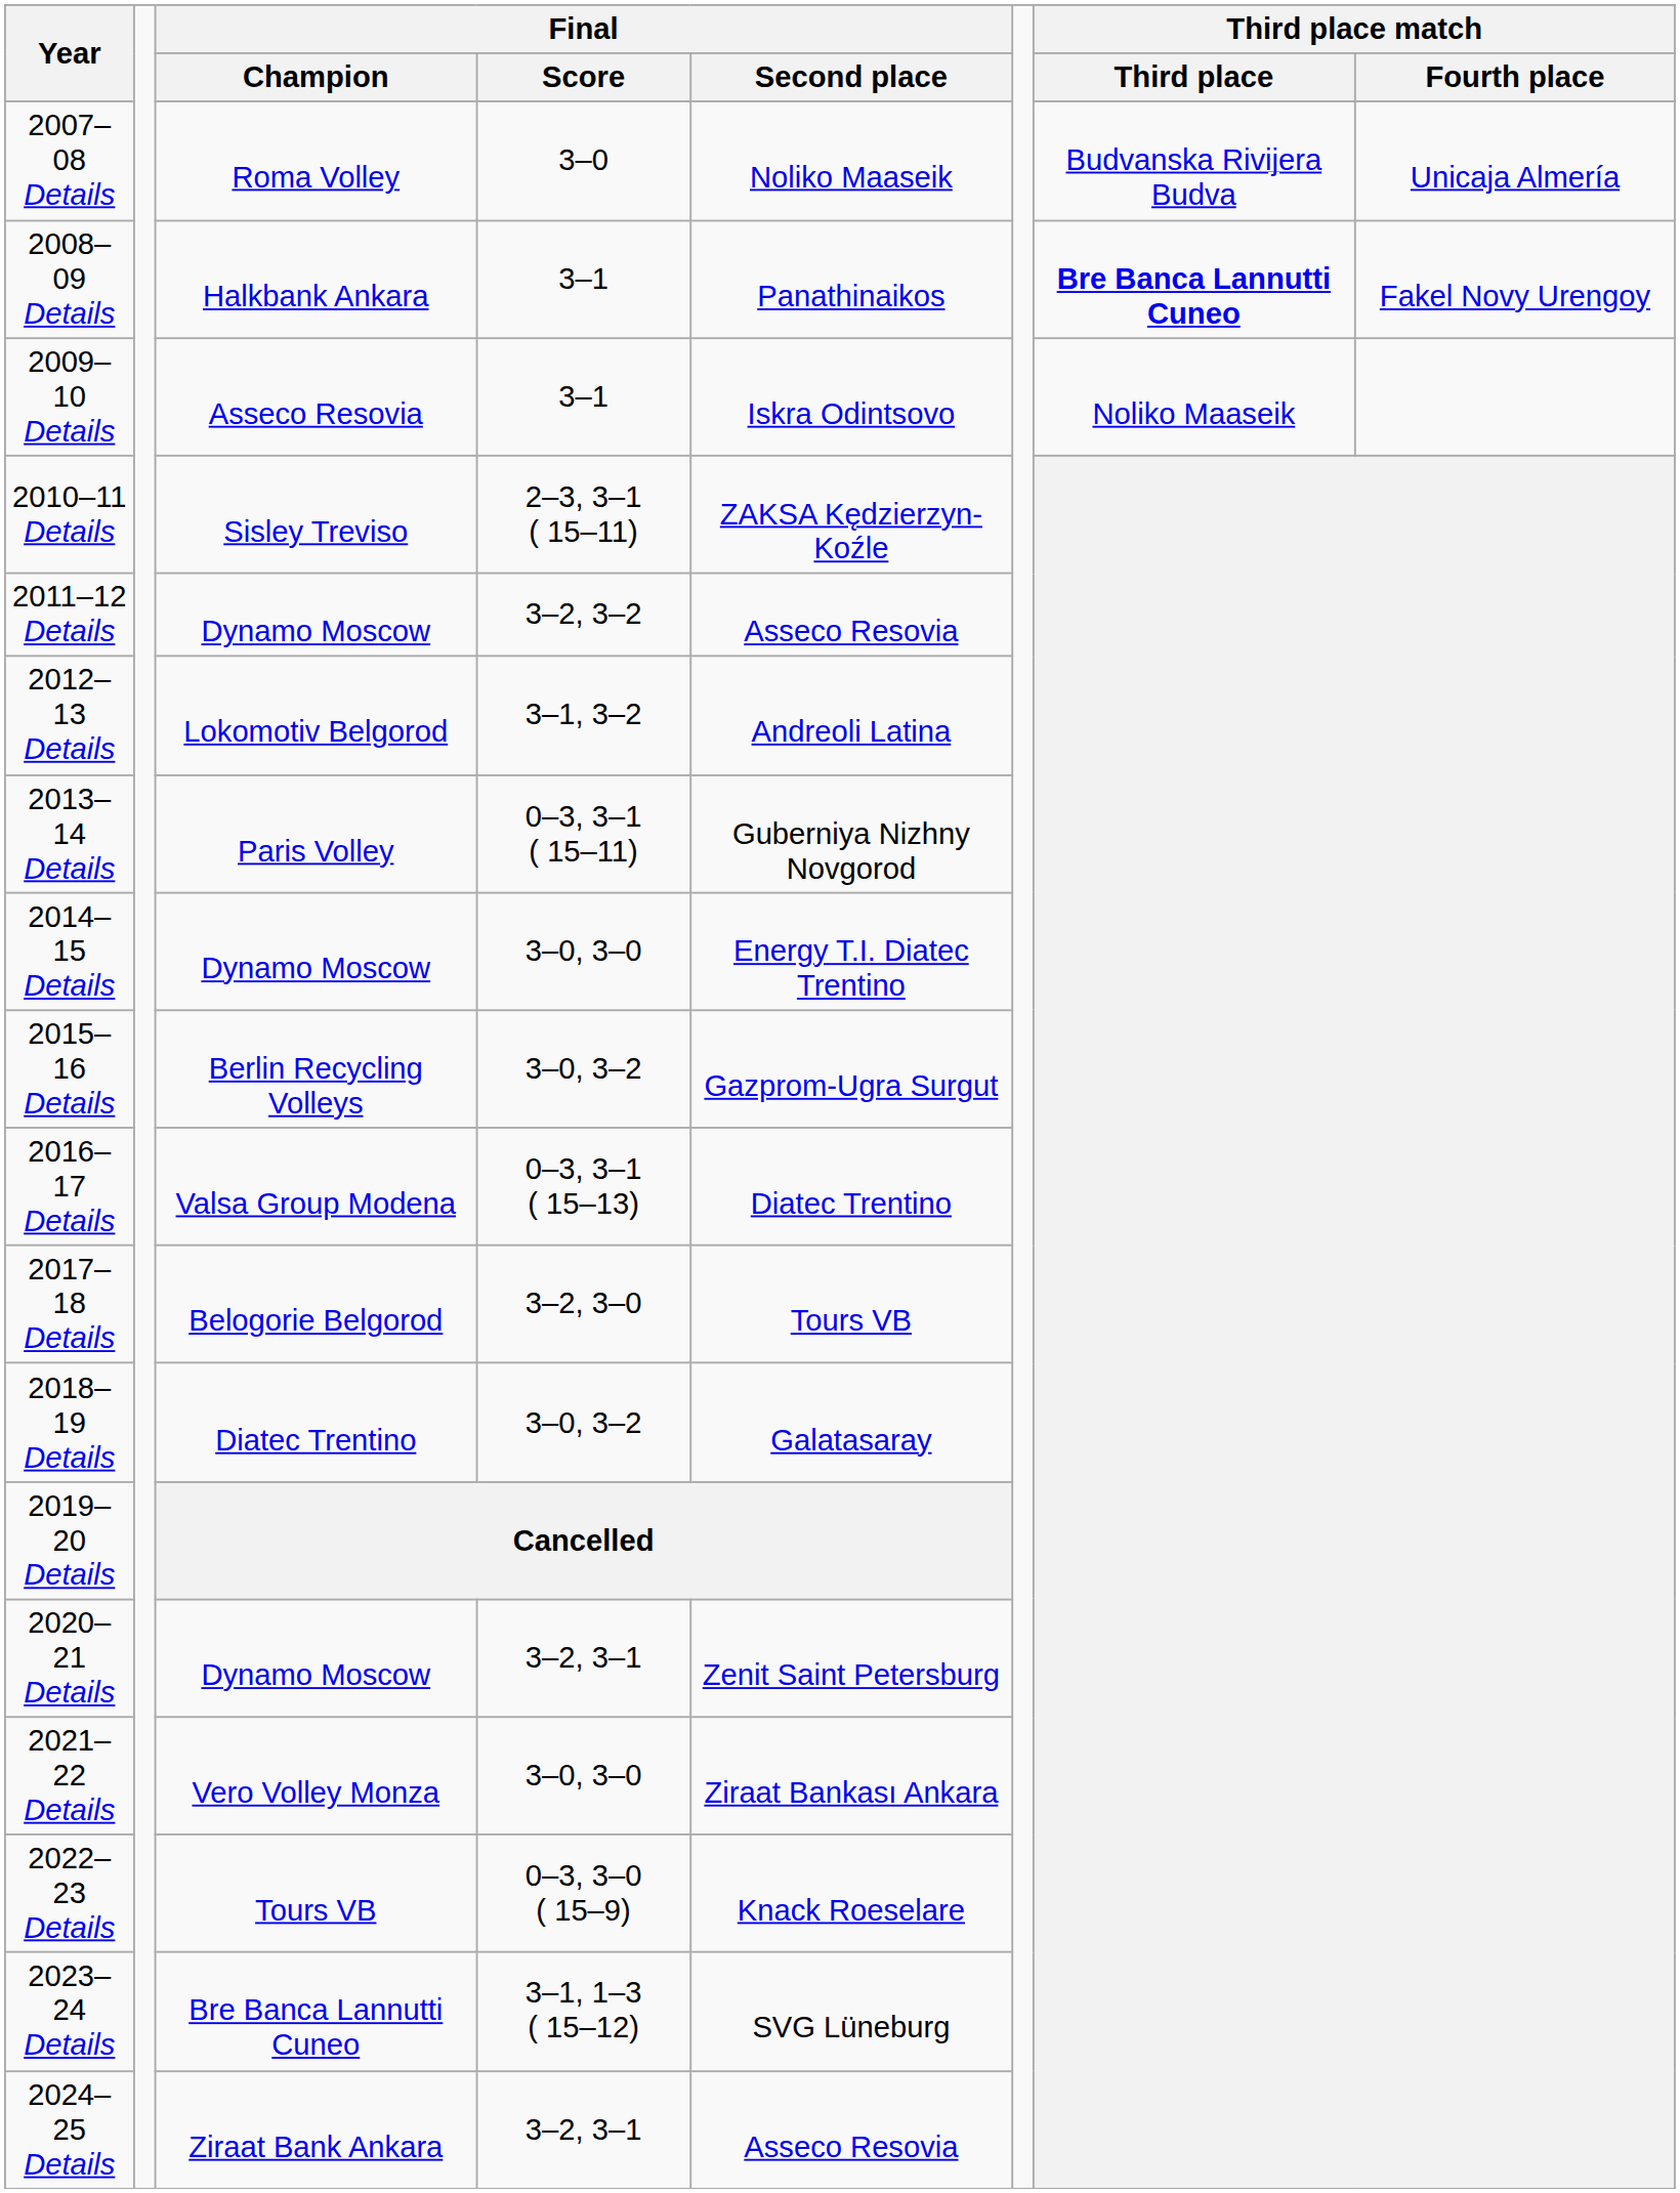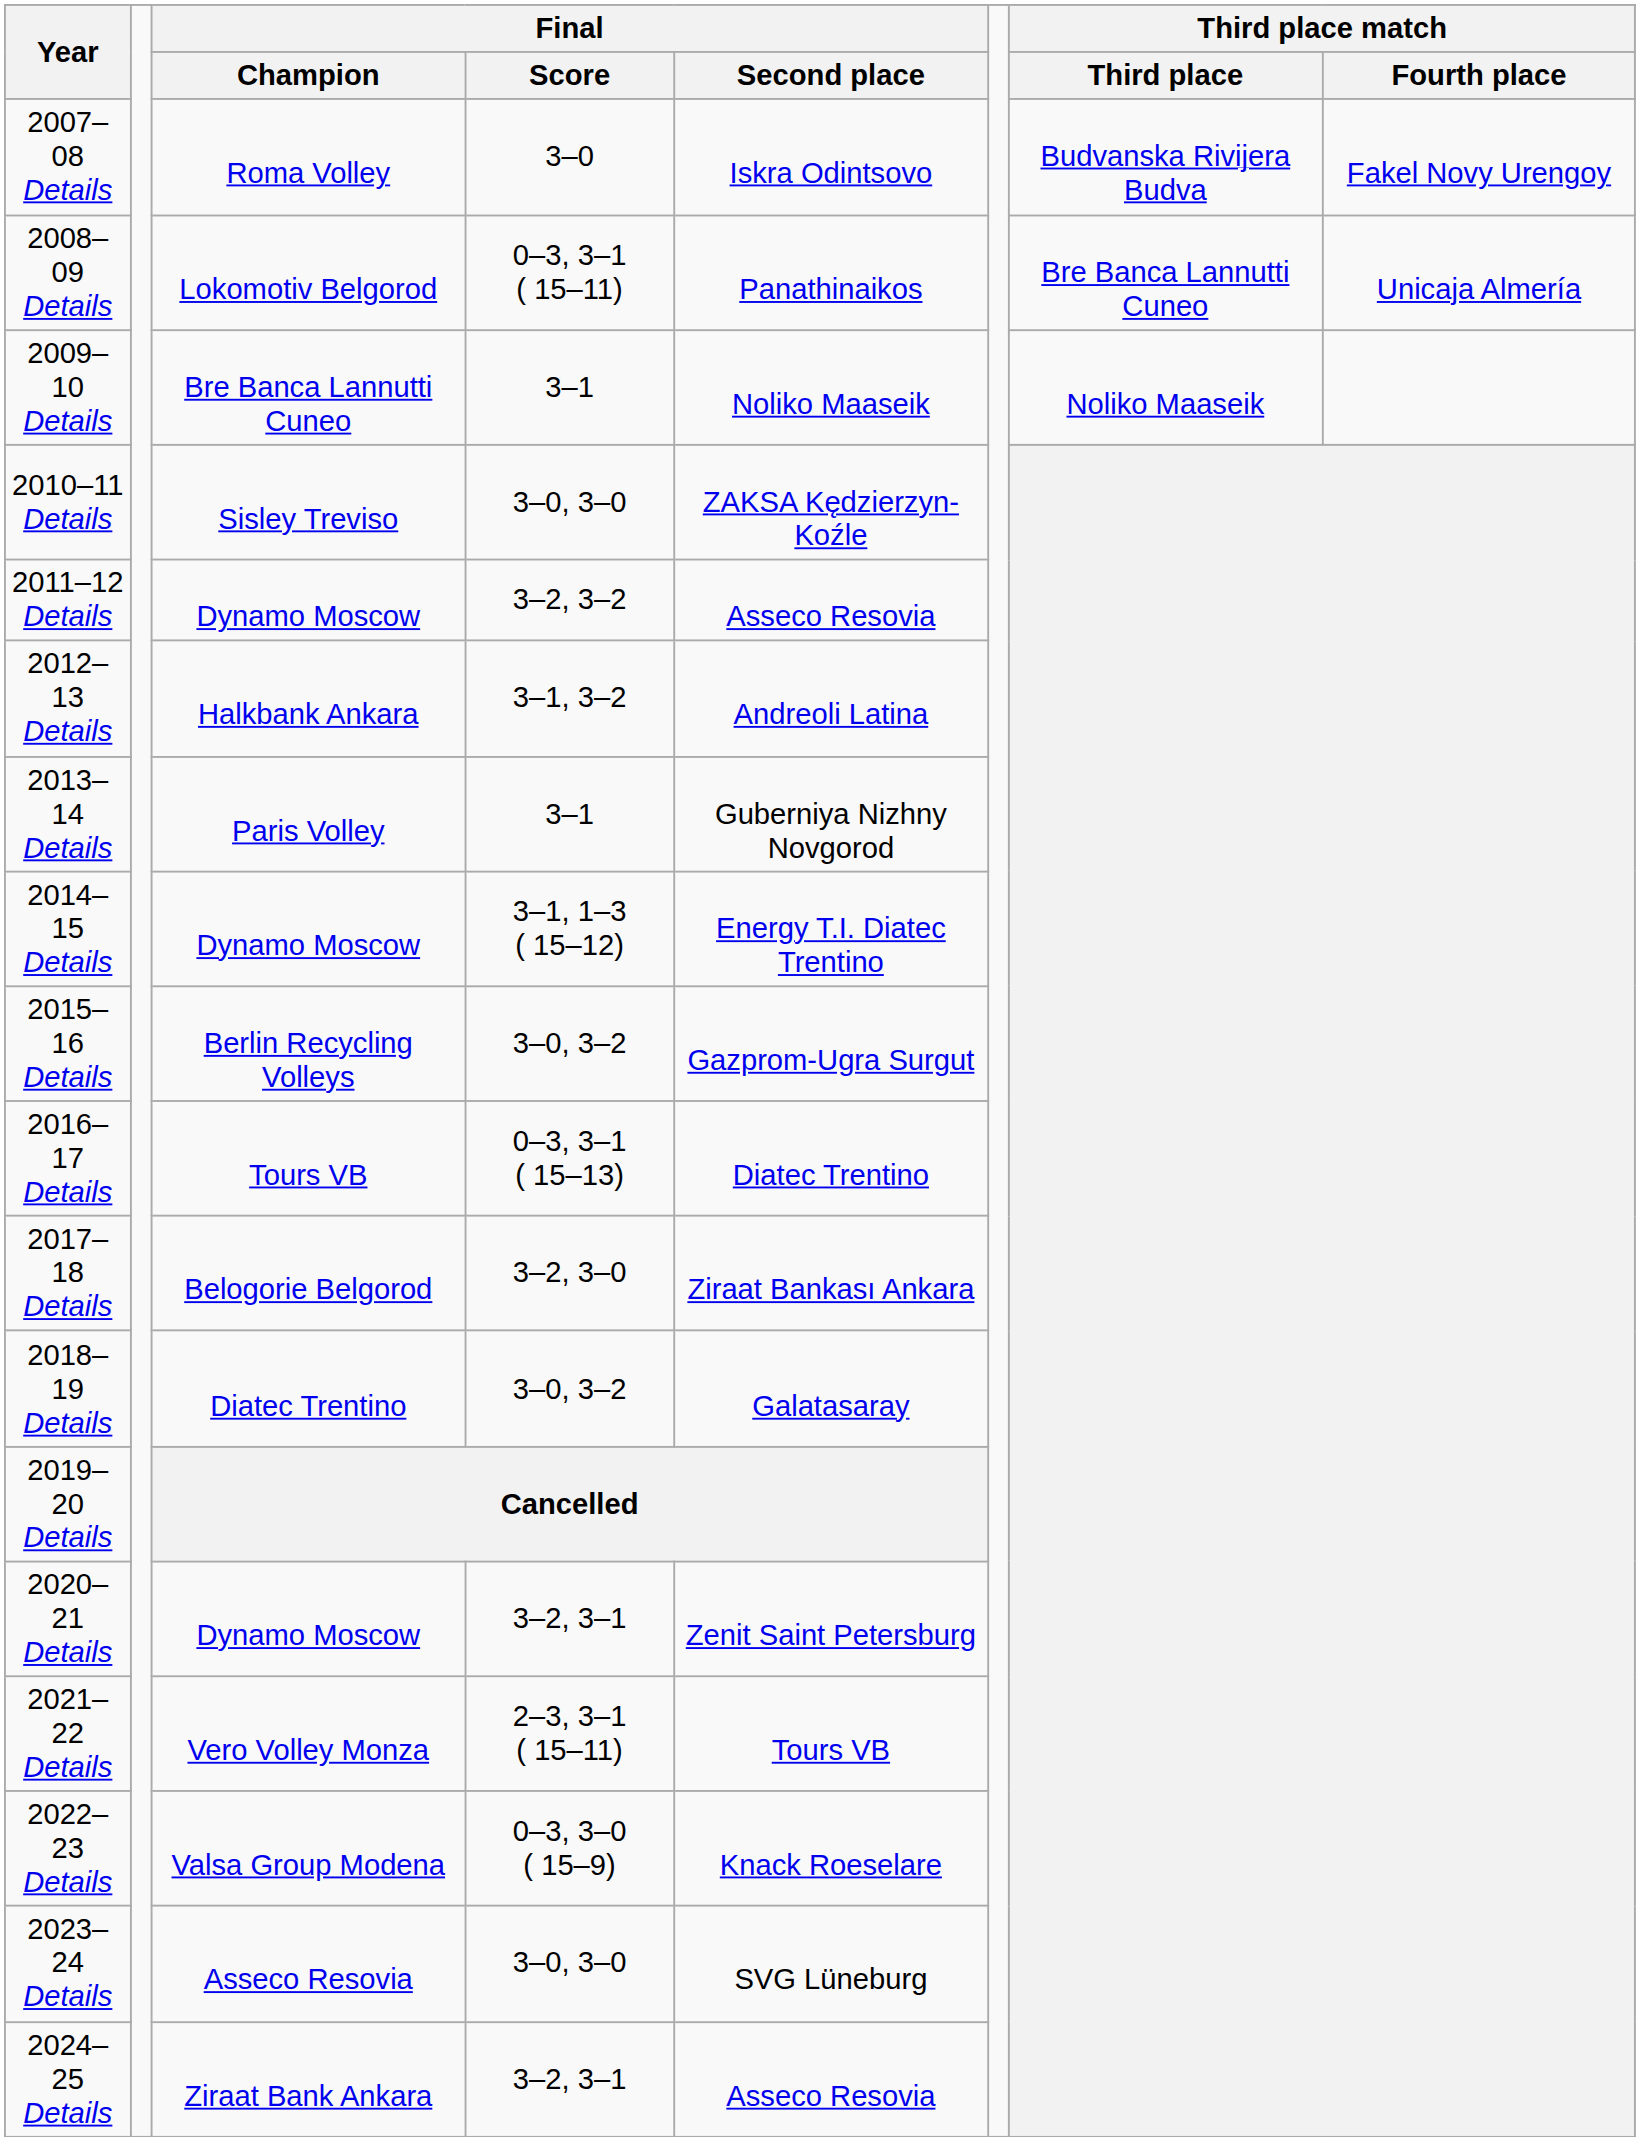2007–08 Details | Final / Second place: Noliko Maaseik -> Iskra Odintsovo
2007–08 Details | Third place match / Fourth place: Unicaja Almería -> Fakel Novy Urengoy
2008–09 Details | Final / Champion: Halkbank Ankara -> Lokomotiv Belgorod
2008–09 Details | Final / Score: 3–1 -> 0–3, 3–1 ( 15–11)
2008–09 Details | Third place match / Third place: bold -> normal
2008–09 Details | Third place match / Fourth place: Fakel Novy Urengoy -> Unicaja Almería
2009–10 Details | Final / Champion: Asseco Resovia -> Bre Banca Lannutti Cuneo
2009–10 Details | Final / Second place: Iskra Odintsovo -> Noliko Maaseik
2010–11 Details | Final / Score: 2–3, 3–1 ( 15–11) -> 3–0, 3–0
2012–13 Details | Final / Champion: Lokomotiv Belgorod -> Halkbank Ankara
2013–14 Details | Final / Score: 0–3, 3–1 ( 15–11) -> 3–1
2014–15 Details | Final / Score: 3–0, 3–0 -> 3–1, 1–3 ( 15–12)
2016–17 Details | Final / Champion: Valsa Group Modena -> Tours VB
2017–18 Details | Final / Second place: Tours VB -> Ziraat Bankası Ankara
2021–22 Details | Final / Score: 3–0, 3–0 -> 2–3, 3–1 ( 15–11)
2021–22 Details | Final / Second place: Ziraat Bankası Ankara -> Tours VB
2022–23 Details | Final / Champion: Tours VB -> Valsa Group Modena
2023–24 Details | Final / Champion: Bre Banca Lannutti Cuneo -> Asseco Resovia
2023–24 Details | Final / Score: 3–1, 1–3 ( 15–12) -> 3–0, 3–0
